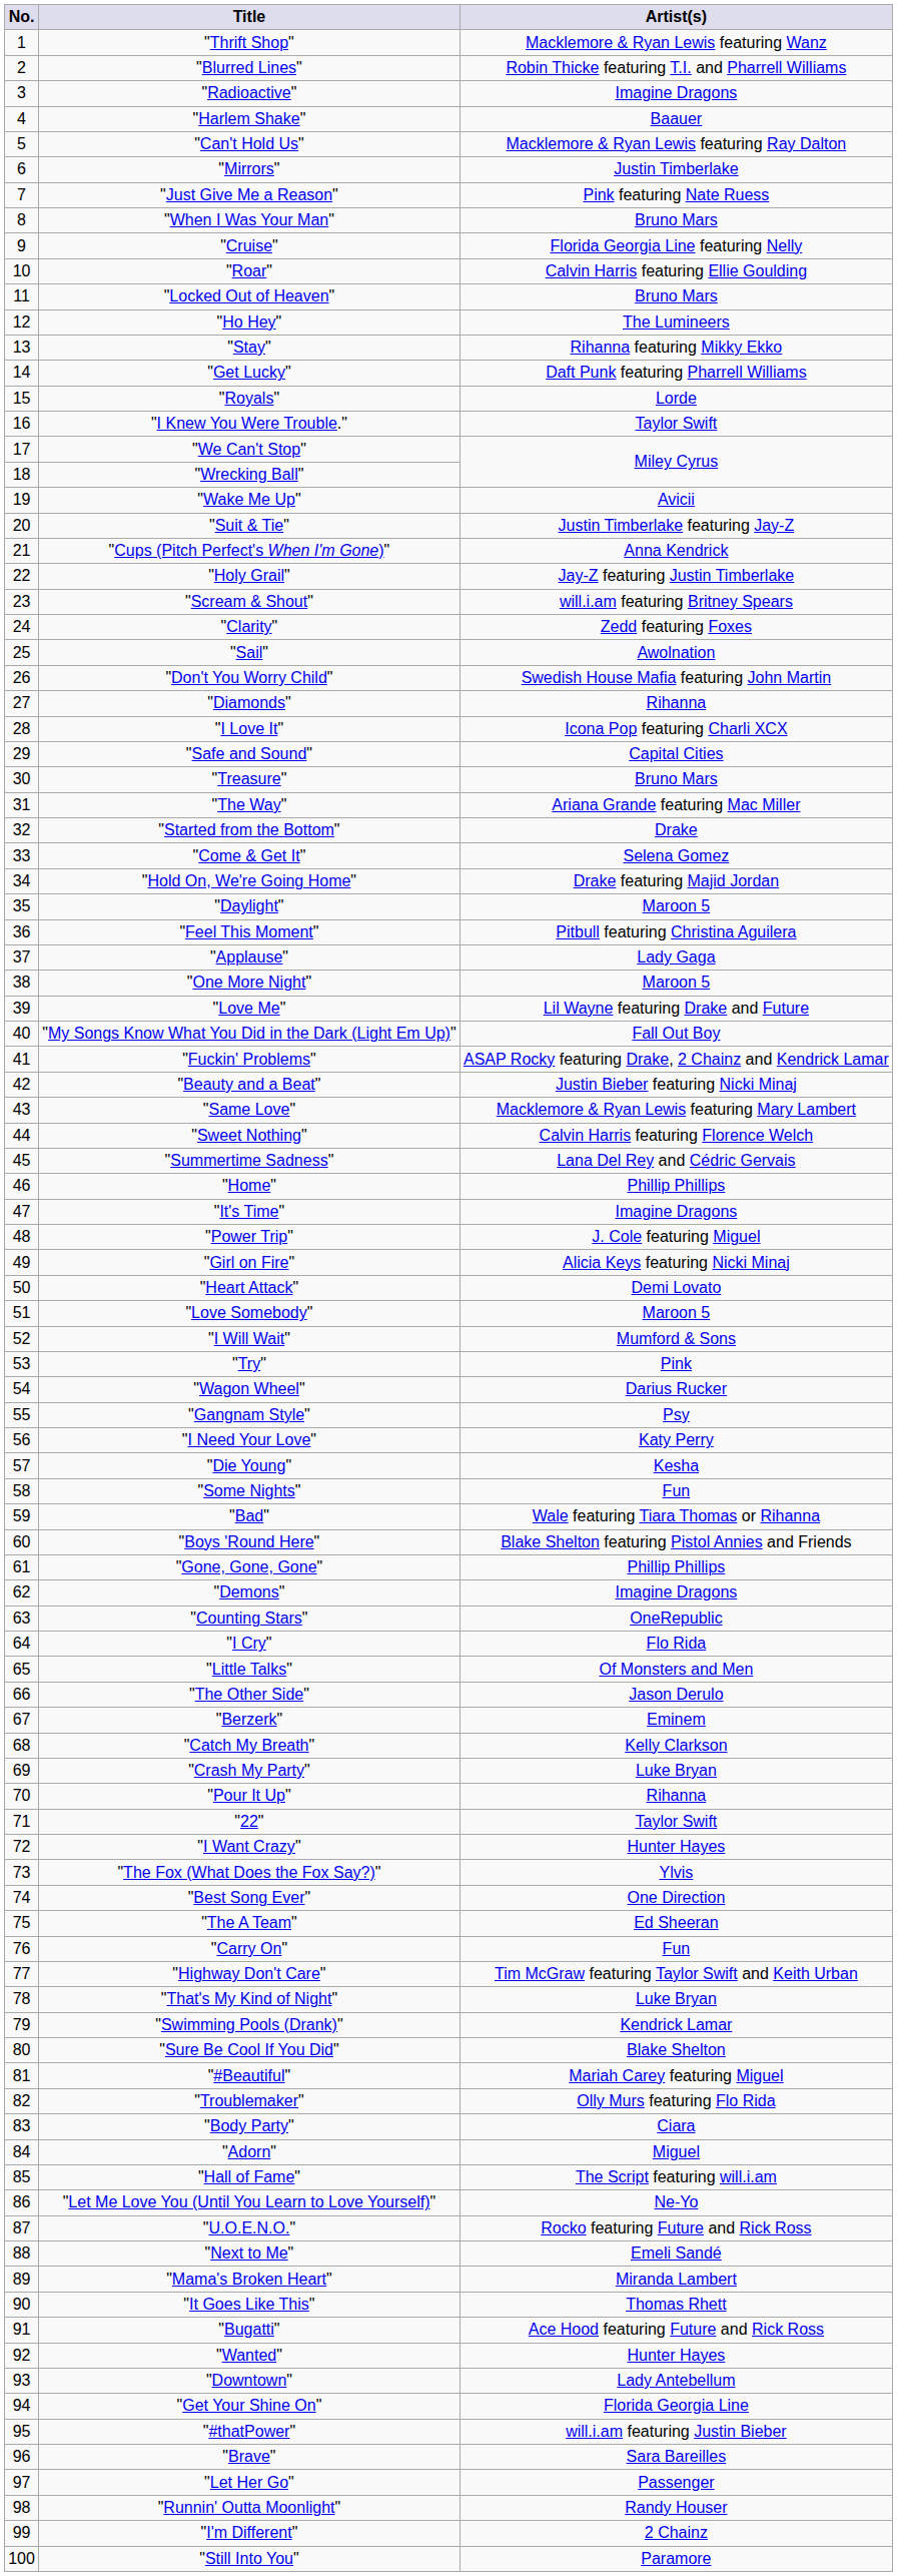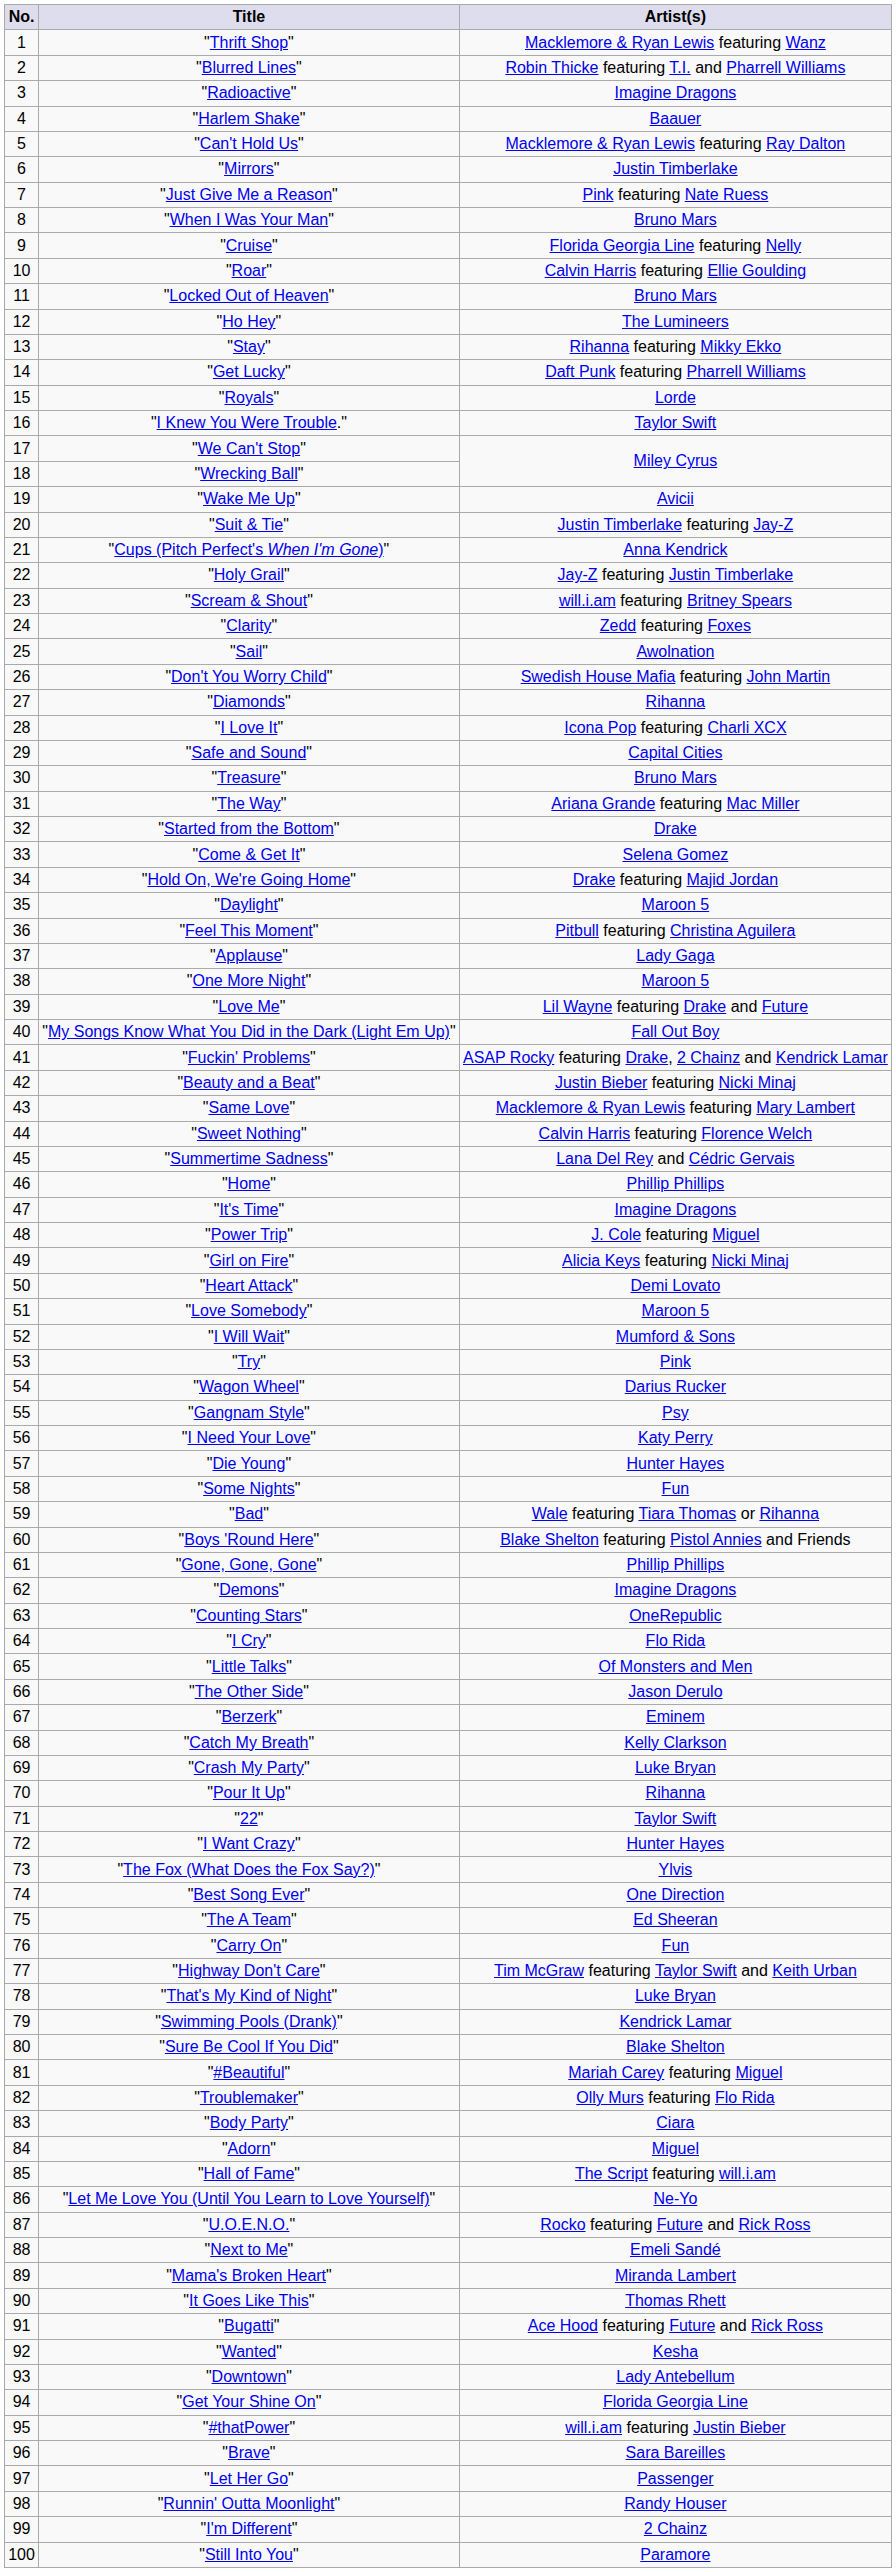"Die Young" | Artist(s): Kesha -> Hunter Hayes
"Wanted" | Artist(s): Hunter Hayes -> Kesha
